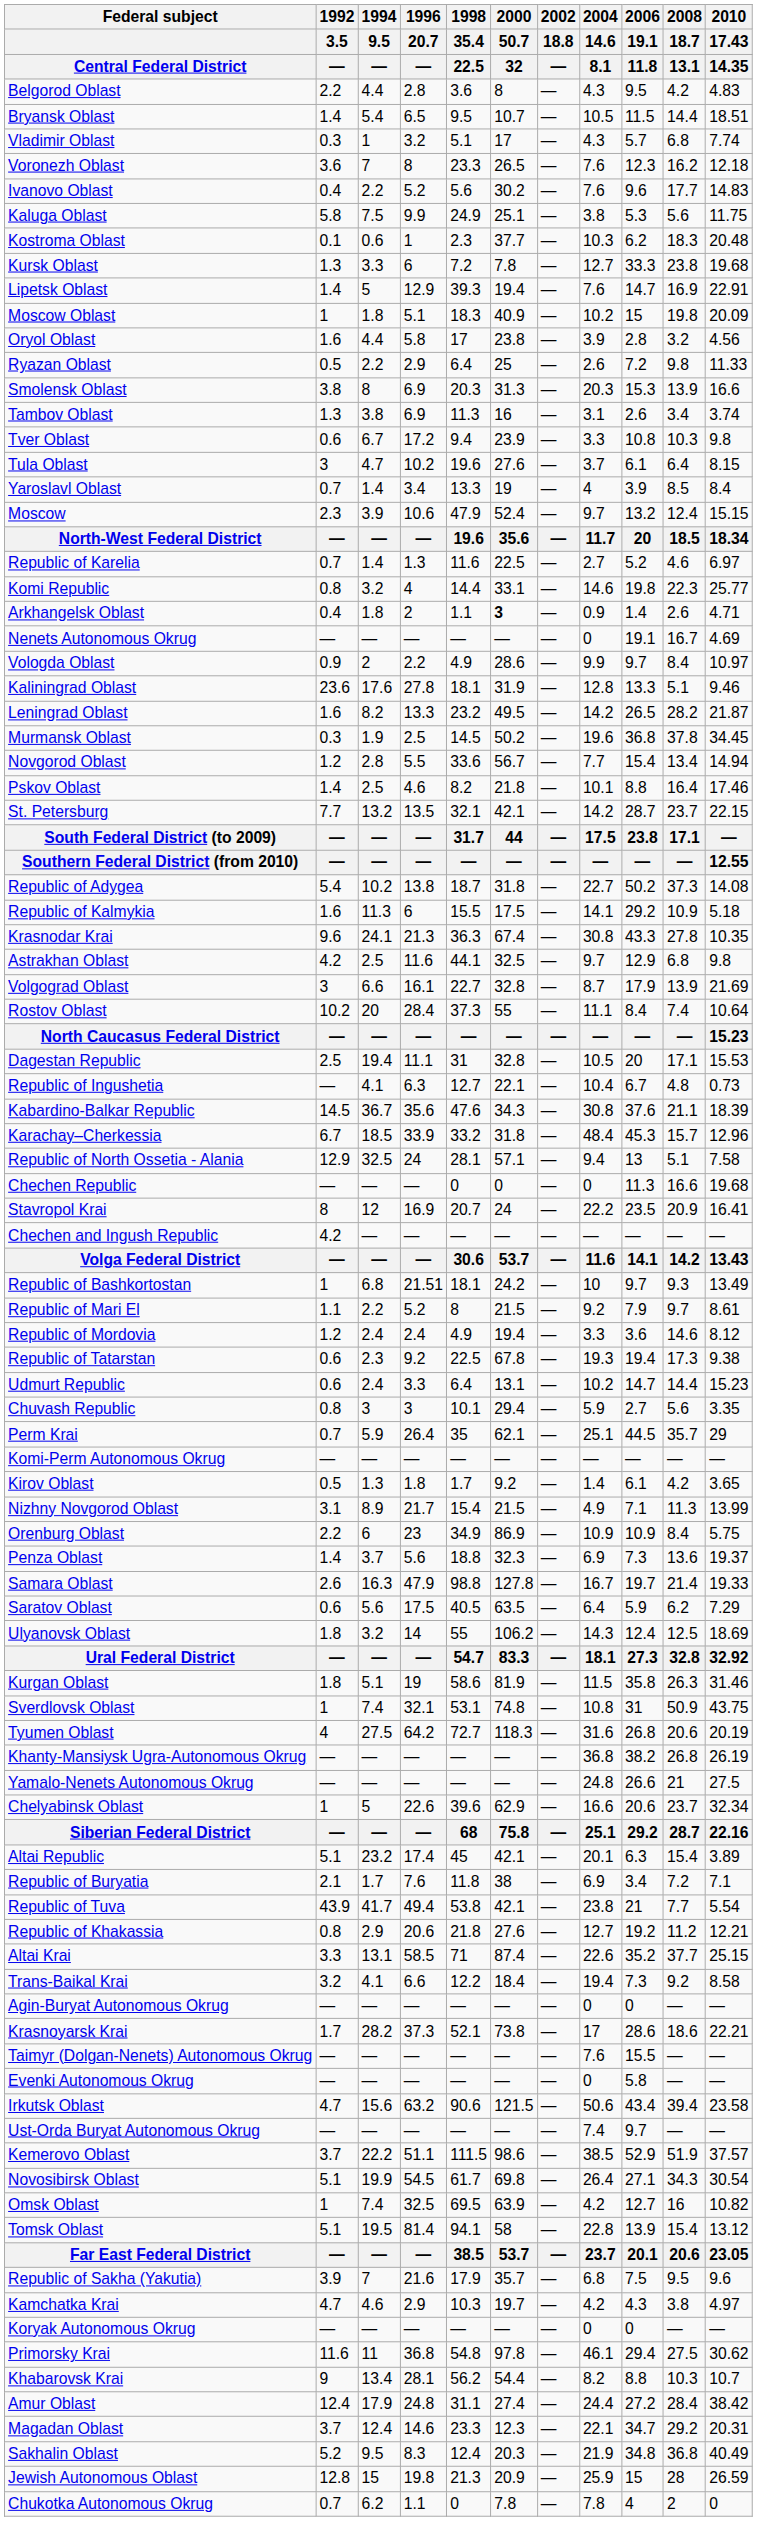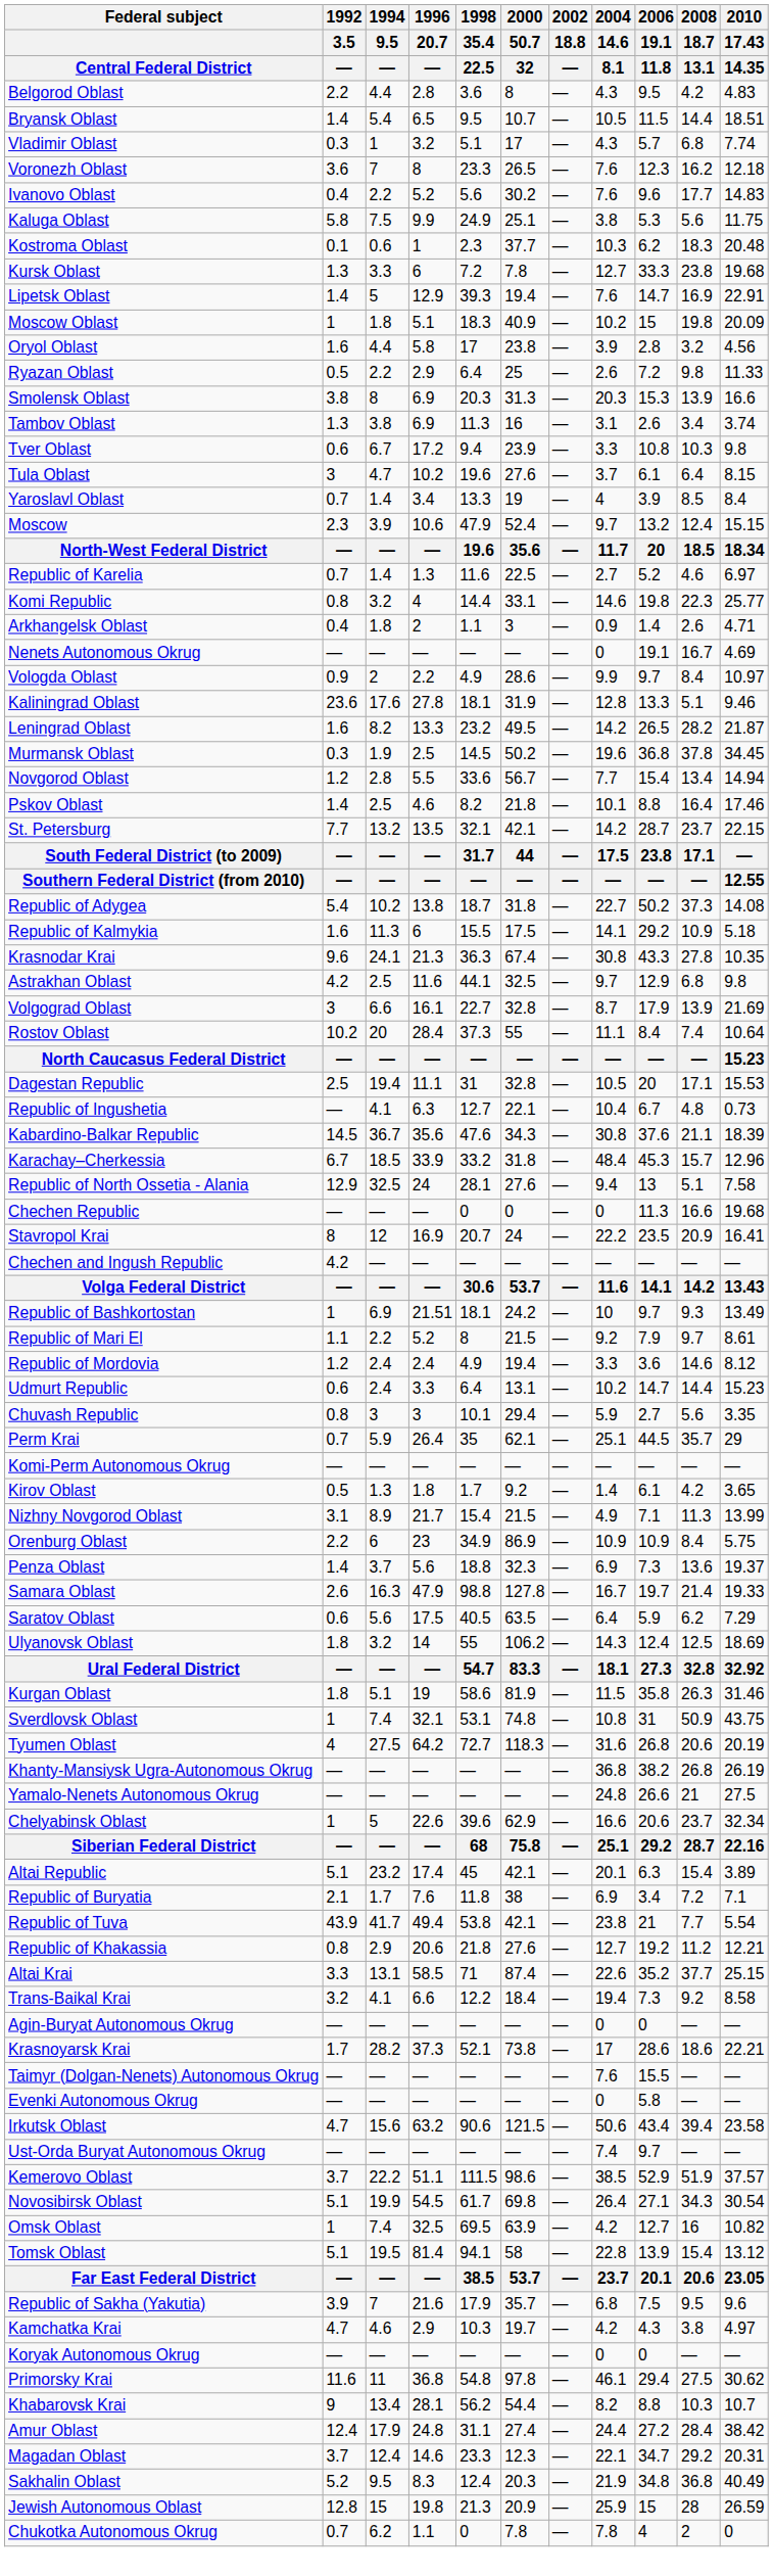Arkhangelsk Oblast | 2000 / 50.7 / 32: bold -> normal
Republic of North Ossetia - Alania | 2000 / 50.7 / 32: 57.1 -> 27.6
Republic of Bashkortostan | 1994 / 9.5 / —: 6.8 -> 6.9
- row: Republic of Tatarstan | 0.6 | 2.3 | 9.2 | 22.5 | 67.8 | — | 19.3 | 19.4 | 17.3 | 9.38
